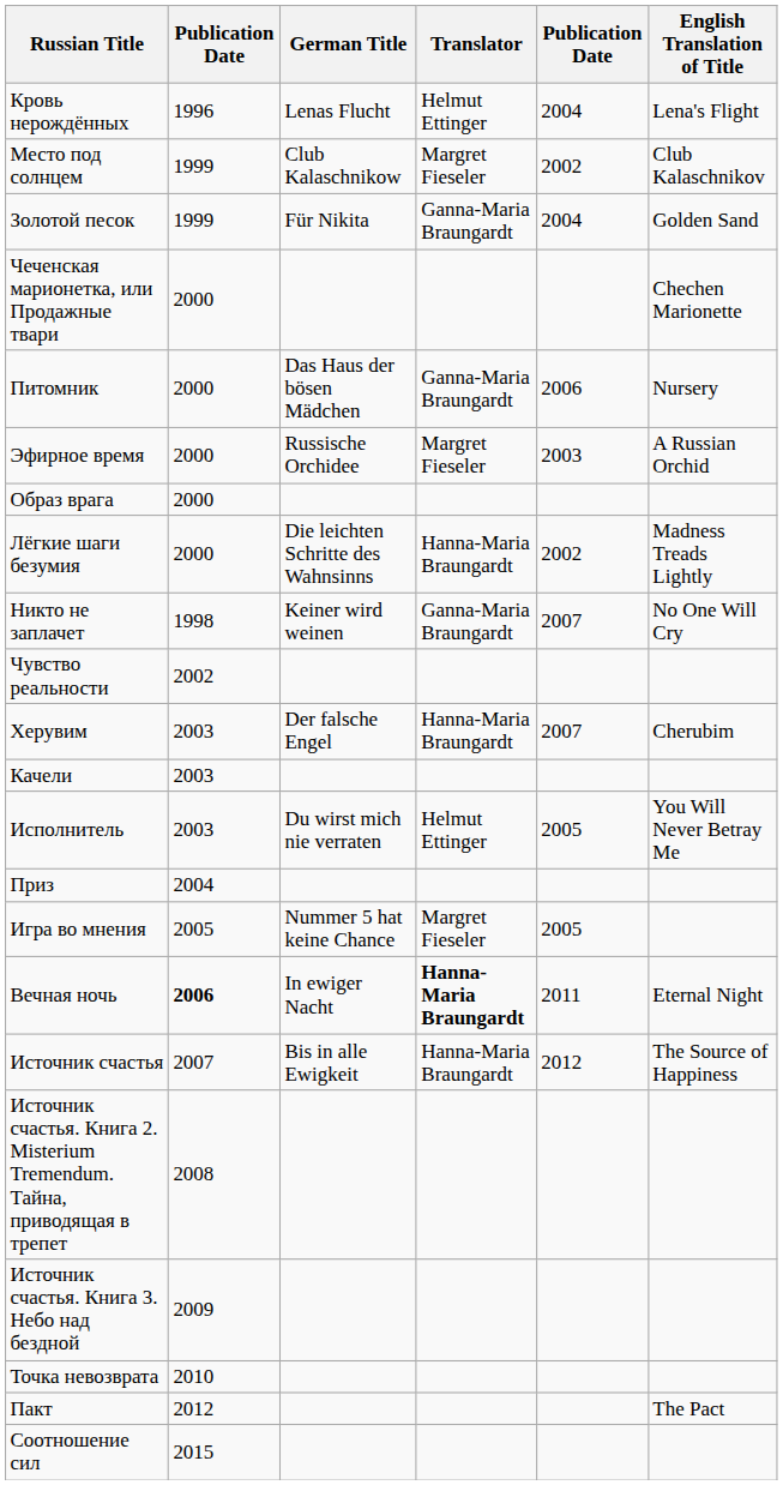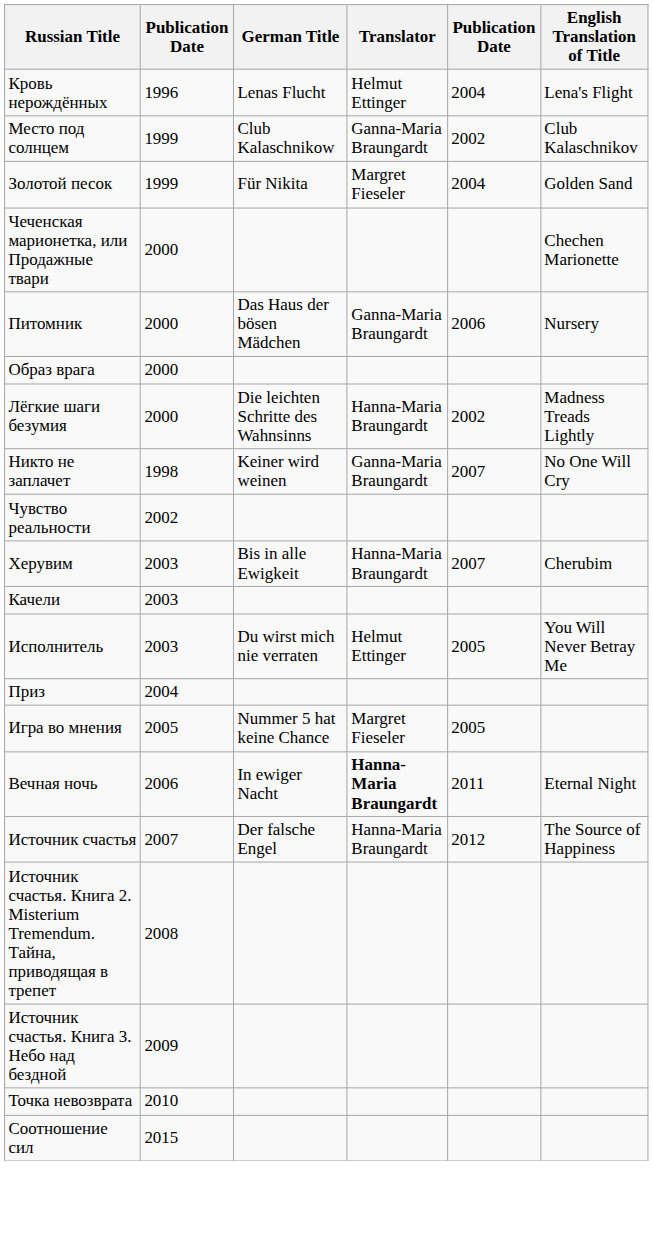Место под солнцем | Translator: Margret Fieseler -> Ganna-Maria Braungardt
Золотой песок | Translator: Ganna-Maria Braungardt -> Margret Fieseler
- row: Эфирное время | 2000 | Russische Orchidee | Margret Fieseler | 2003 | A Russian Orchid
Херувим | German Title: Der falsche Engel -> Bis in alle Ewigkeit
Вечная ночь | column 2: bold -> normal
Источник счастья | German Title: Bis in alle Ewigkeit -> Der falsche Engel
- row: Пакт | 2012 | The Pact
